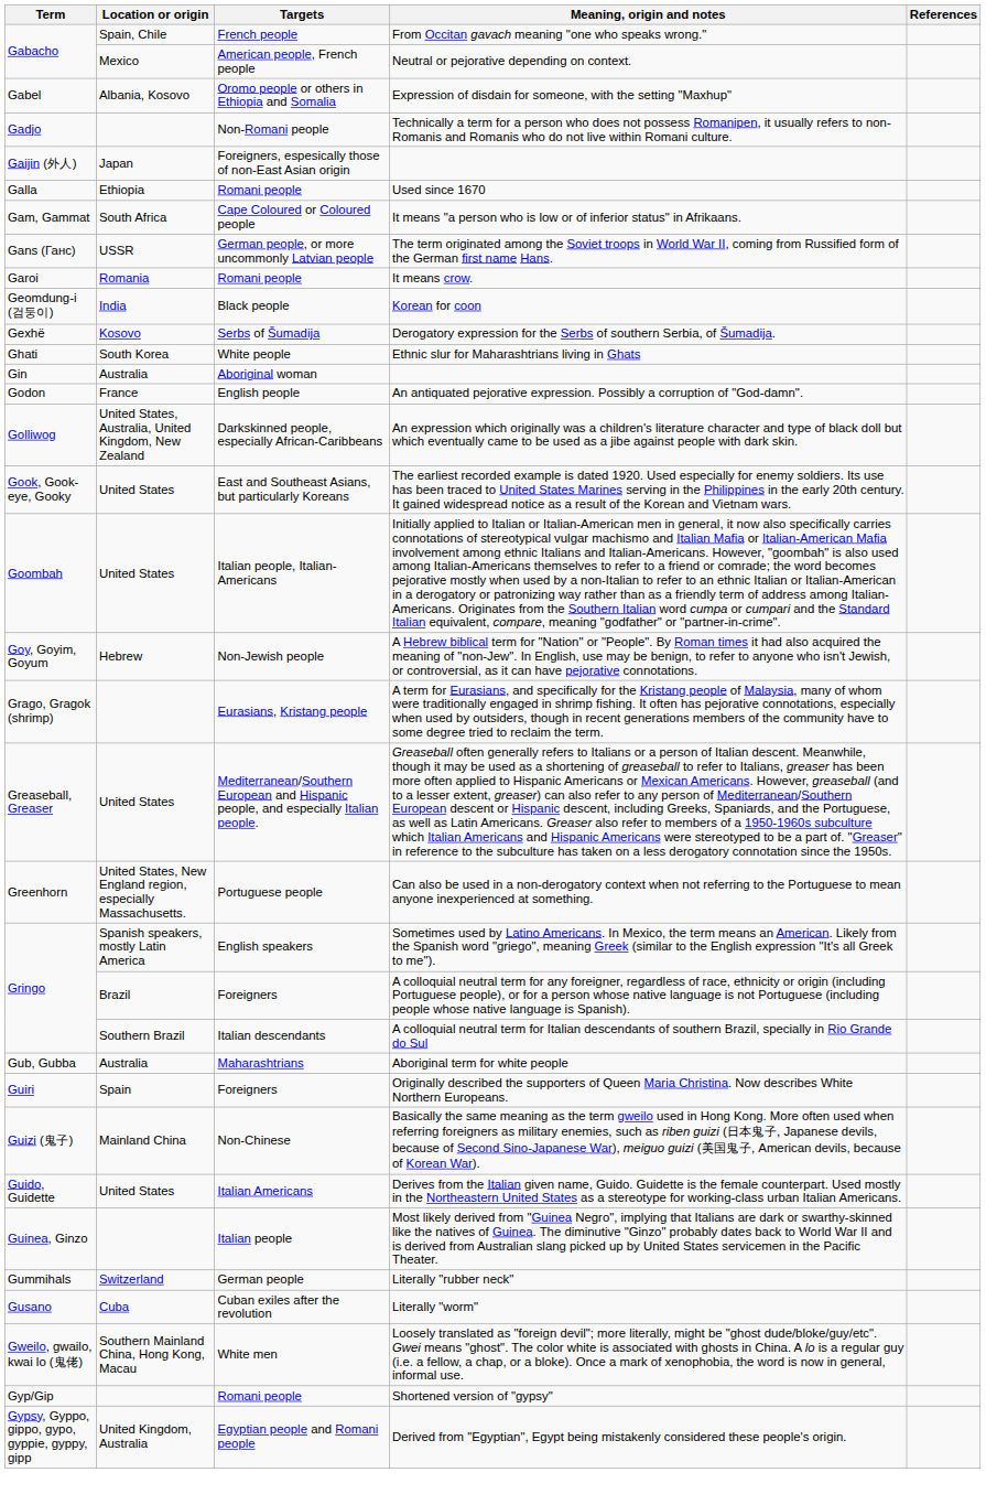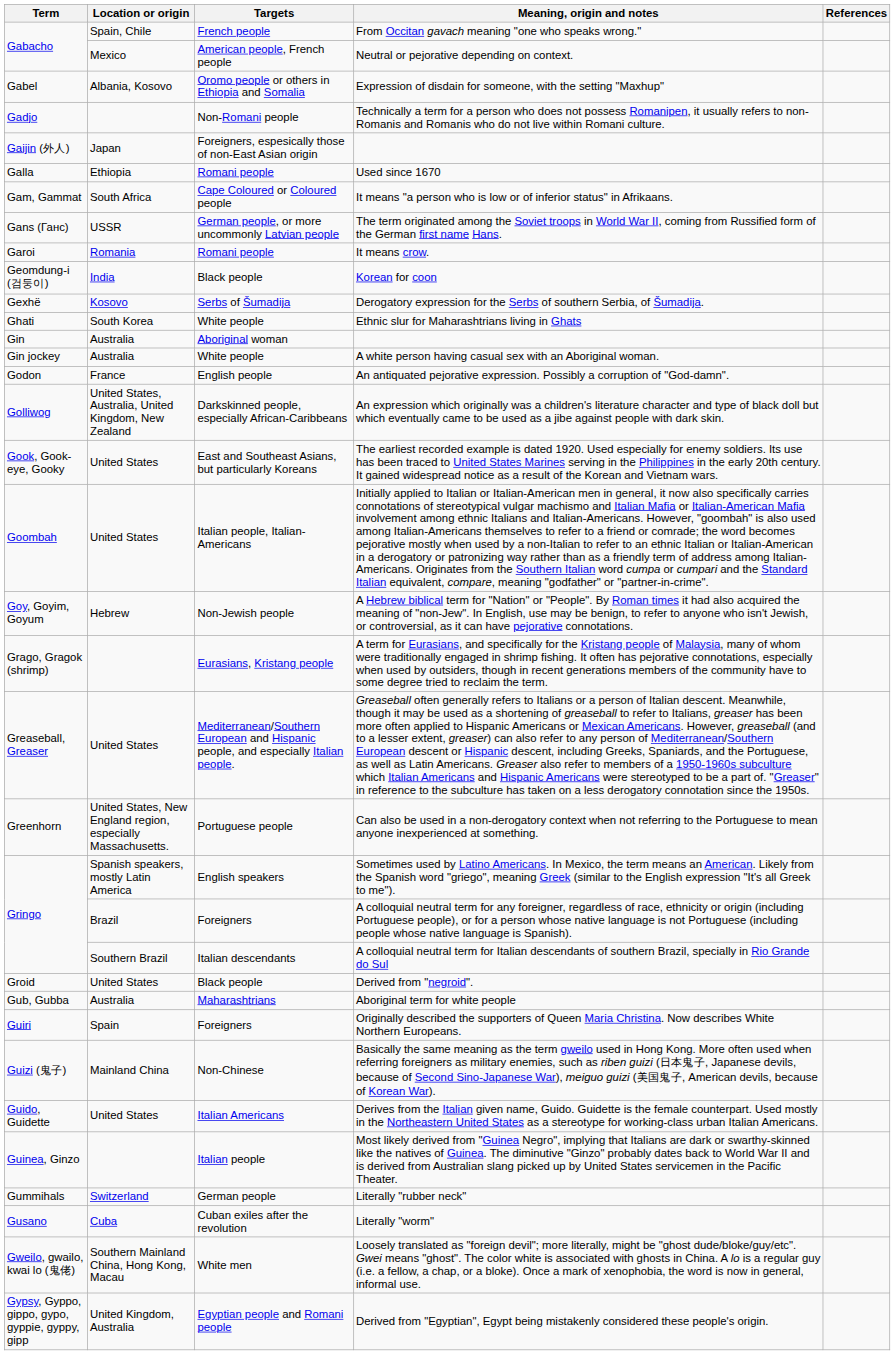+ row: Gin jockey | Australia | White people | A white person having casual sex with an Aboriginal woman.
+ row: Groid | United States | Black people | Derived from "negroid".
- row: Gyp/Gip | Romani people | Shortened version of "gypsy"
